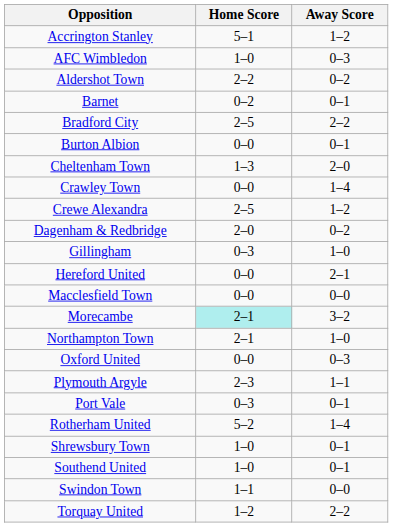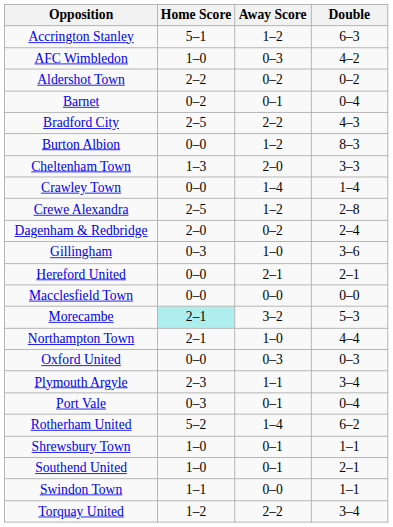+ column: Double | 6–3 | 4–2 | 0–2 | 0–4 | 4–3 | 8–3 | 3–3 | 1–4 | 2–8 | 2–4 | 3–6 | 2–1 | 0–0 | 5–3 | 4–4 | 0–3 | 3–4 | 0–4 | 6–2 | 1–1 | 2–1 | 1–1 | 3–4
Burton Albion | Away Score: 0–1 -> 1–2
